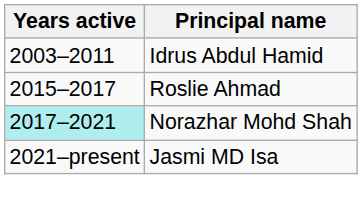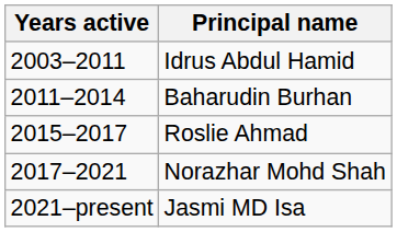+ row: 2011–2014 | Baharudin Burhan
Norazhar Mohd Shah | Years active: paleturquoise background -> no background
